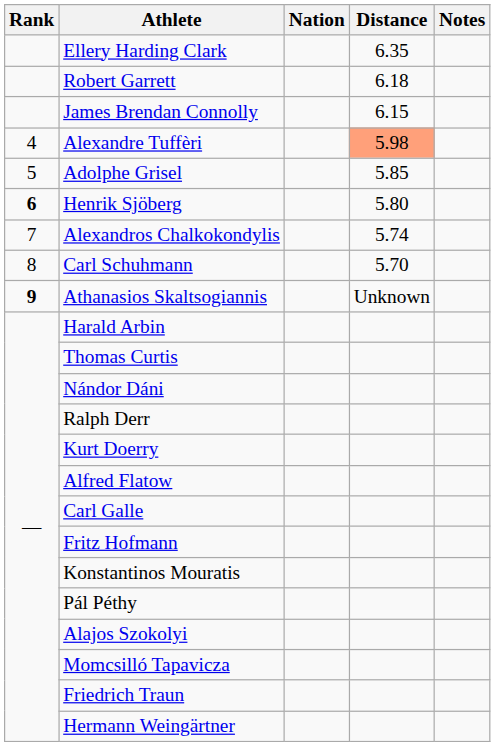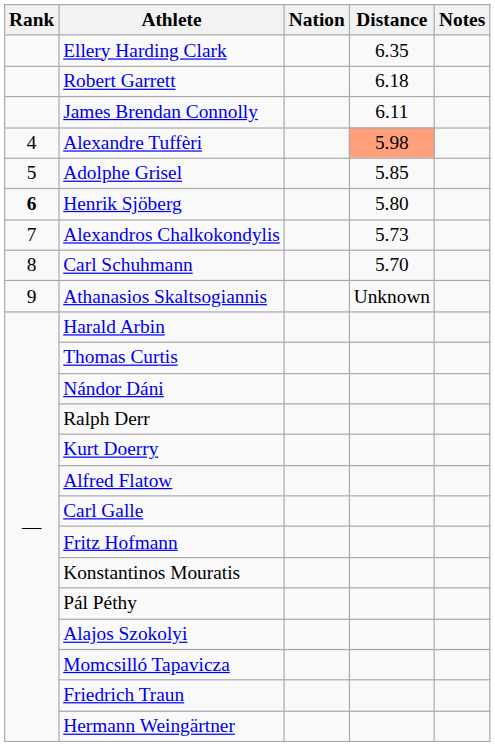James Brendan Connolly | Distance: 6.15 -> 6.11
Alexandros Chalkokondylis | Distance: 5.74 -> 5.73
Athanasios Skaltsogiannis | Rank: bold -> normal
